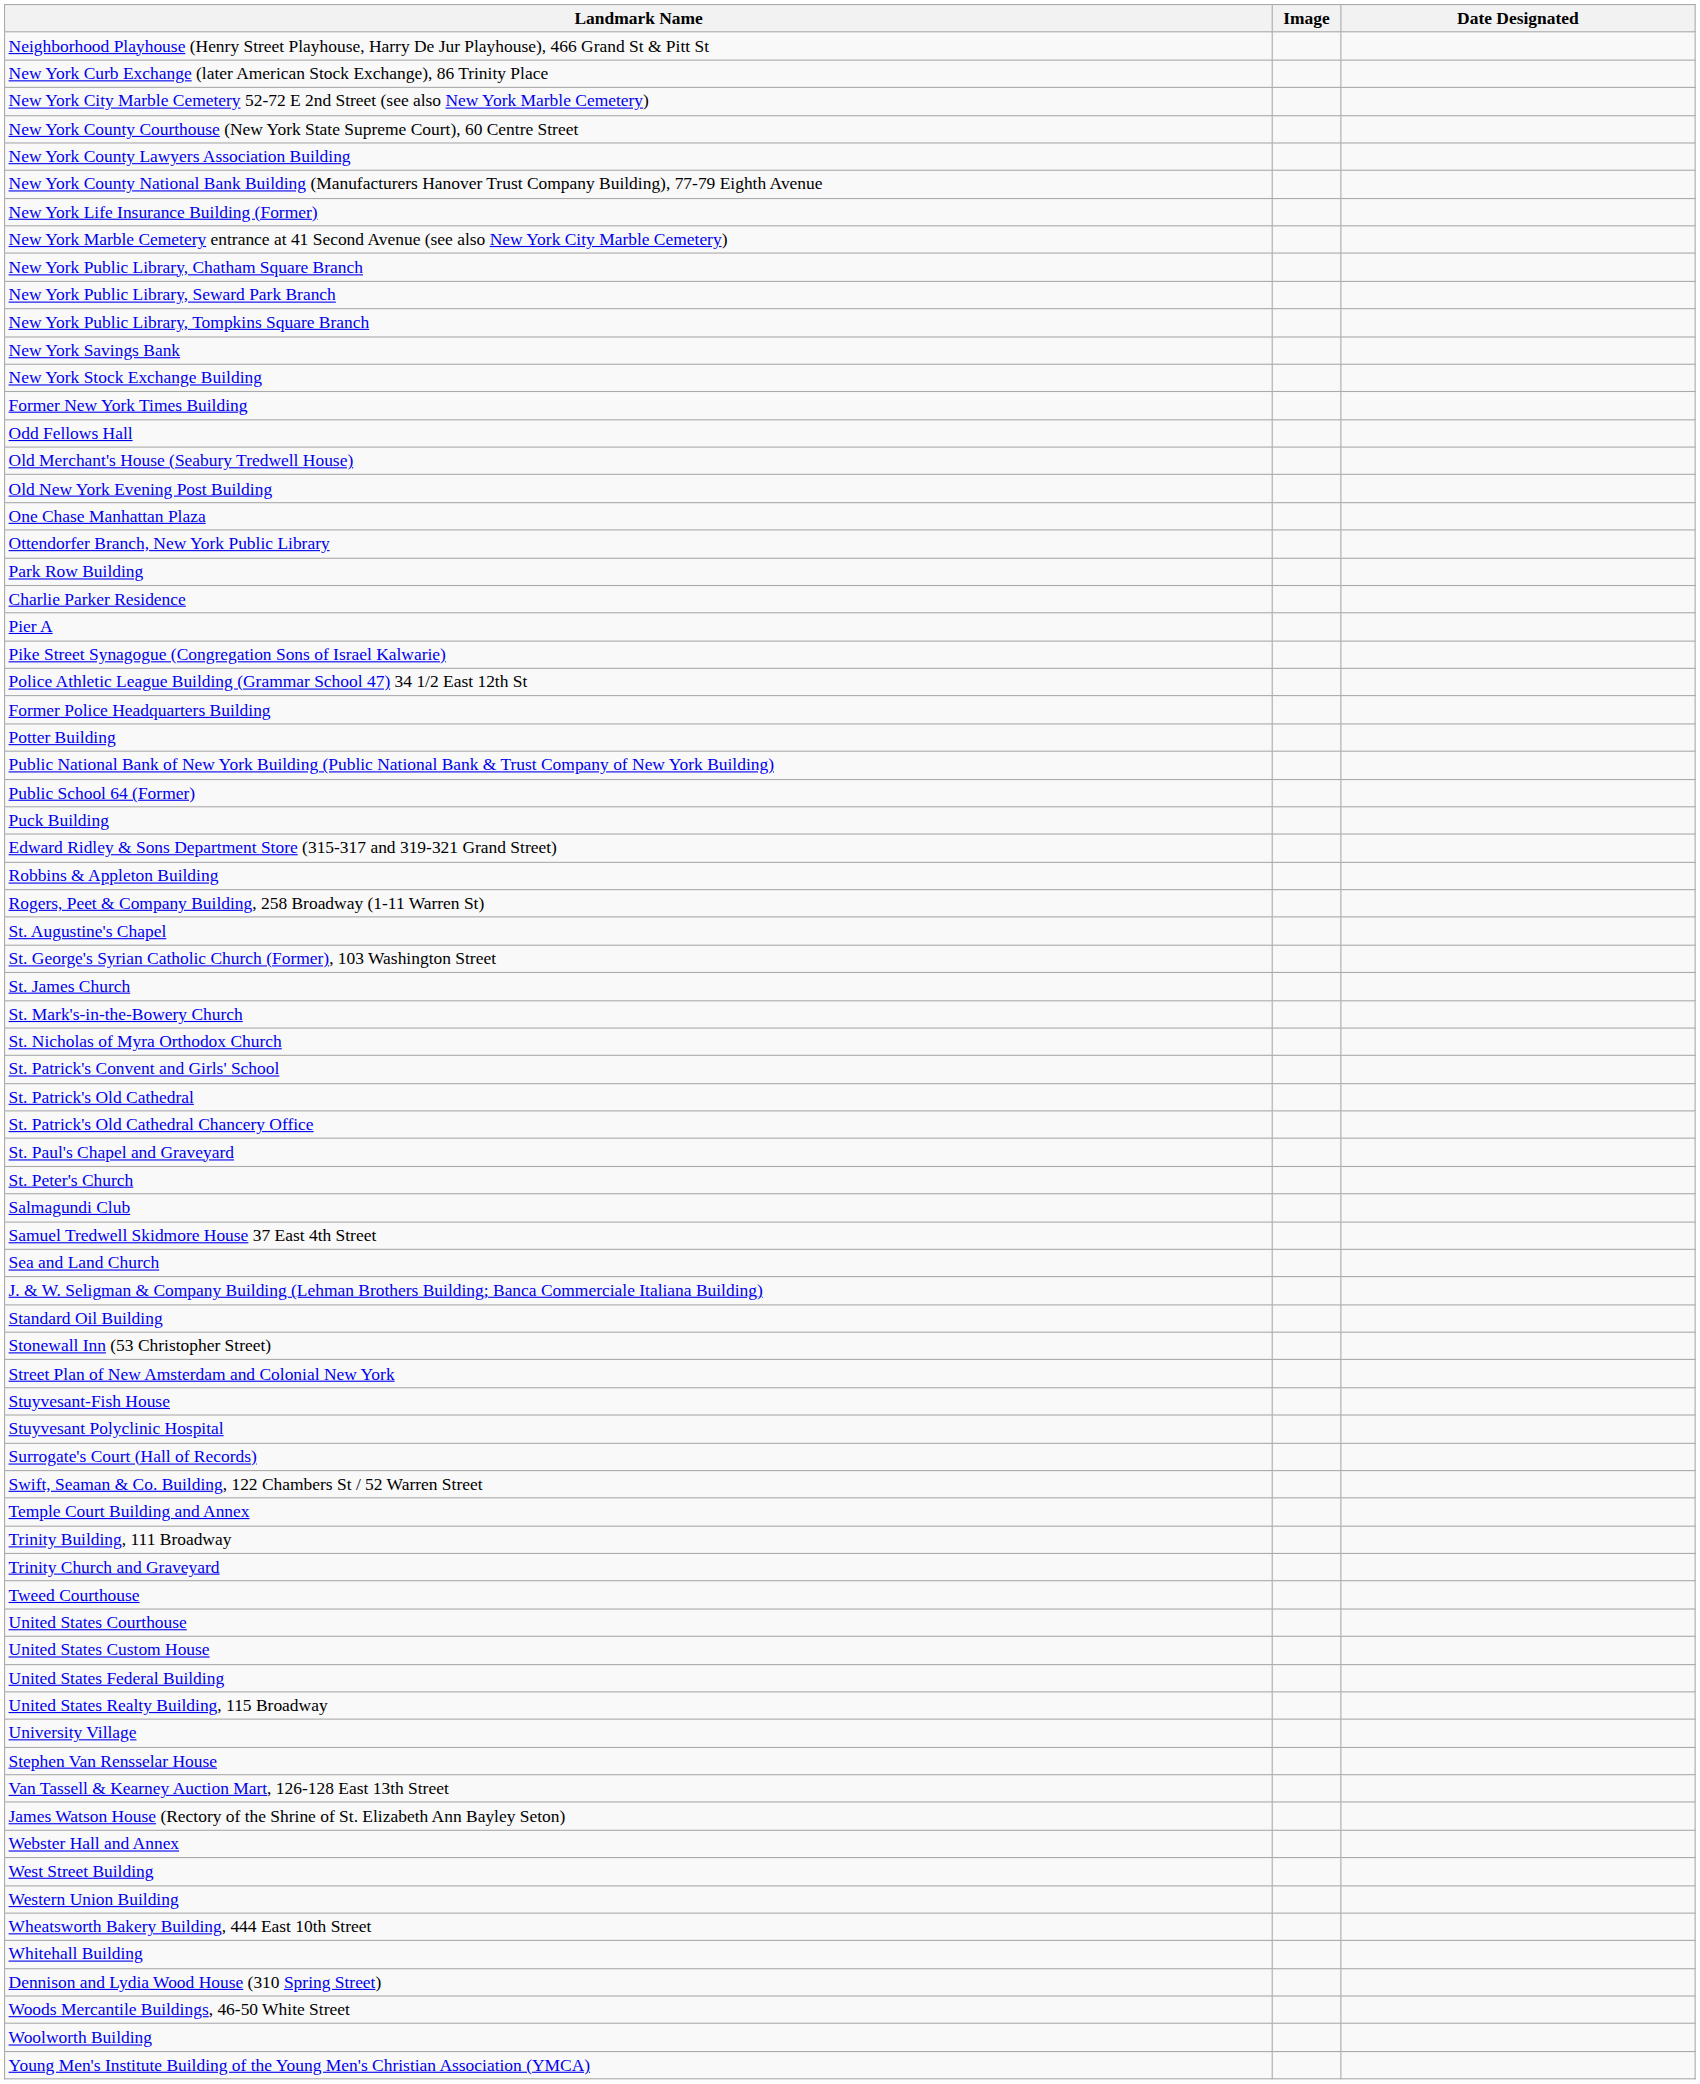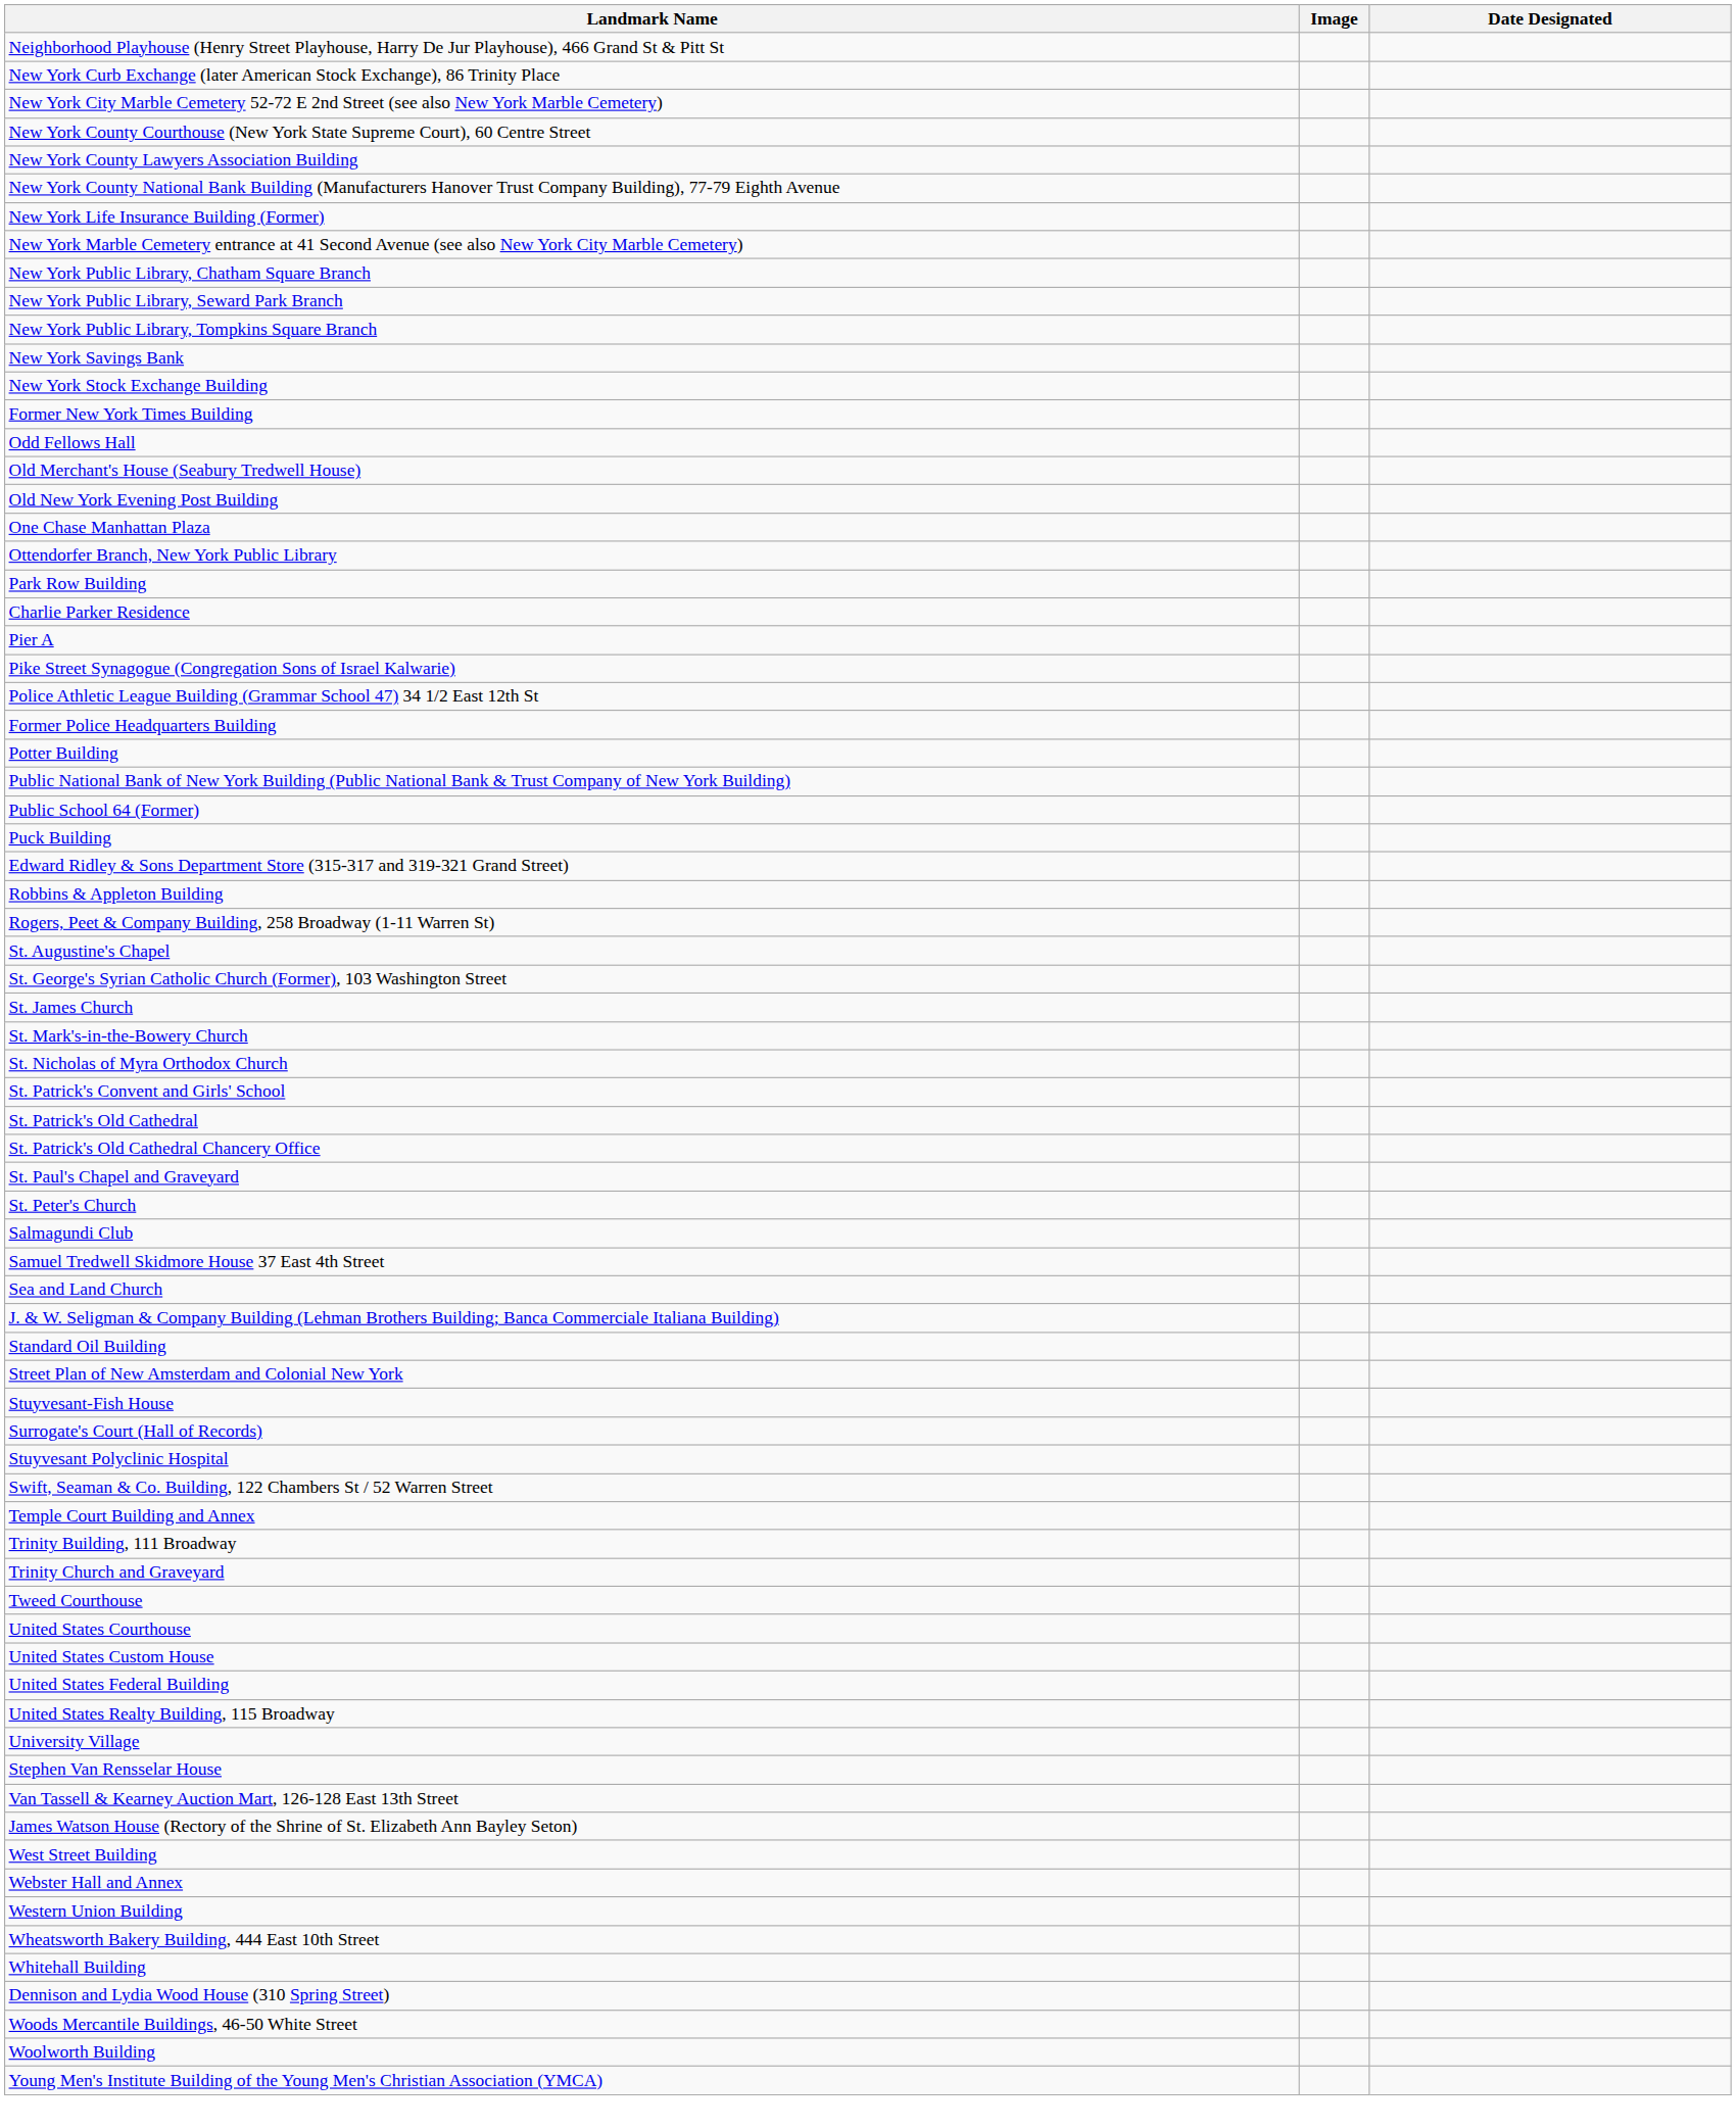- row: Stonewall Inn (53 Christopher Street)
rows swapped: Stuyvesant Polyclinic Hospital <-> Surrogate's Court (Hall of Records)
rows swapped: Webster Hall and Annex <-> West Street Building
